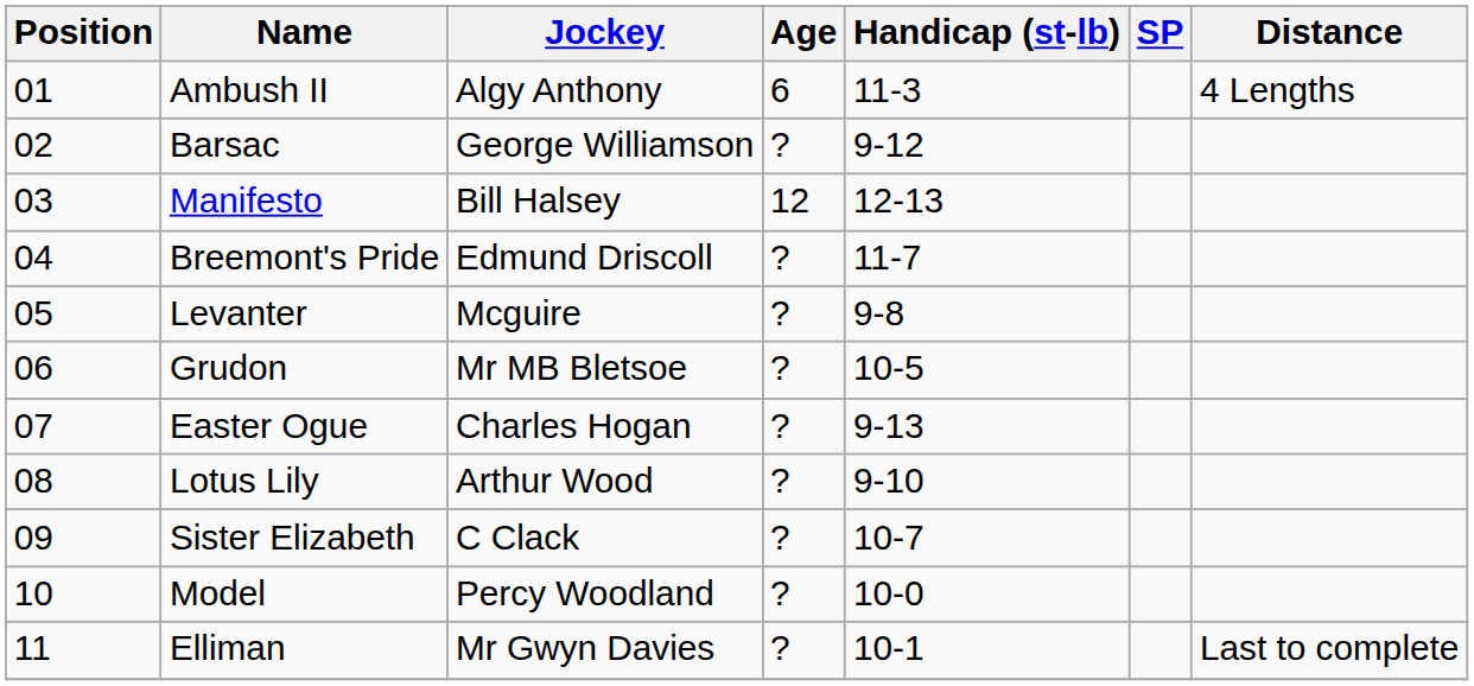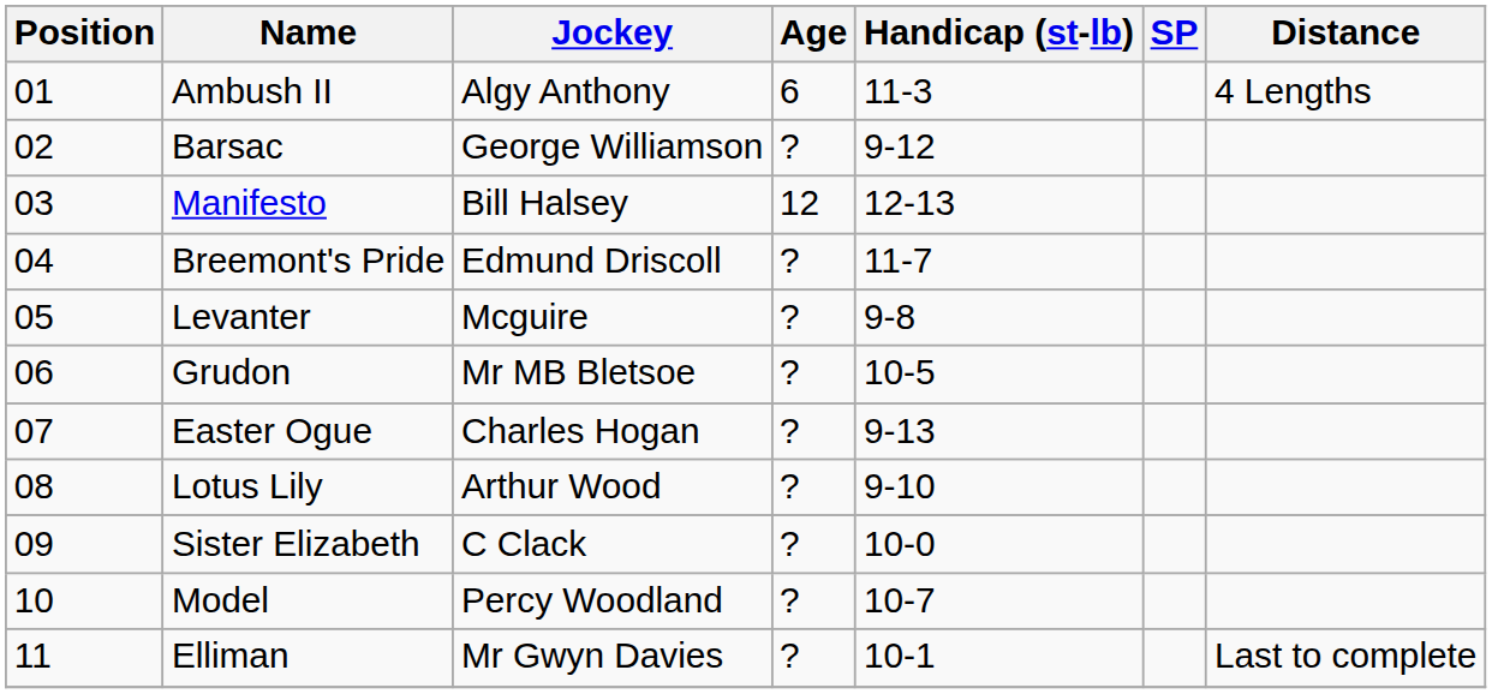Sister Elizabeth | Handicap (st-lb): 10-7 -> 10-0
Model | Handicap (st-lb): 10-0 -> 10-7
